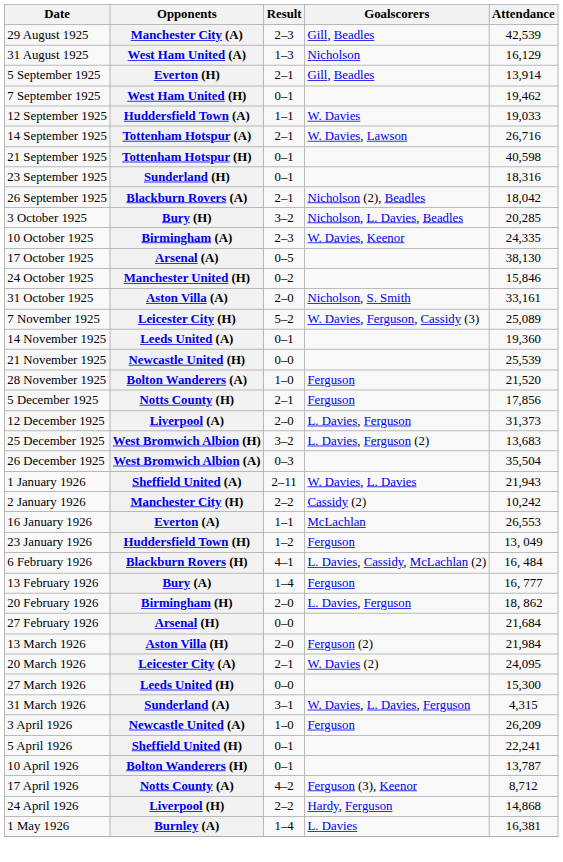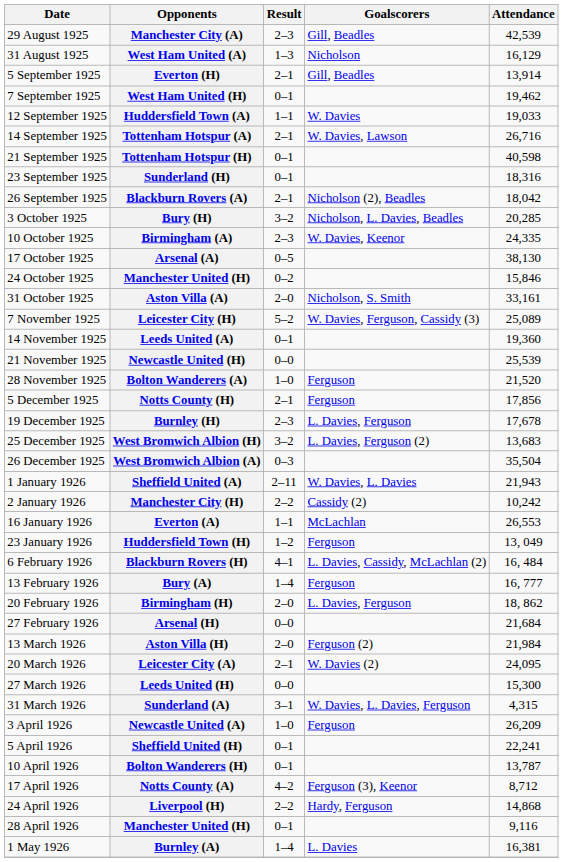- row: 12 December 1925 | Liverpool (A) | 2–0 | L. Davies, Ferguson | 31,373
+ row: 19 December 1925 | Burnley (H) | 2–3 | L. Davies, Ferguson | 17,678
+ row: 28 April 1926 | Manchester United (H) | 0–1 | 9,116
